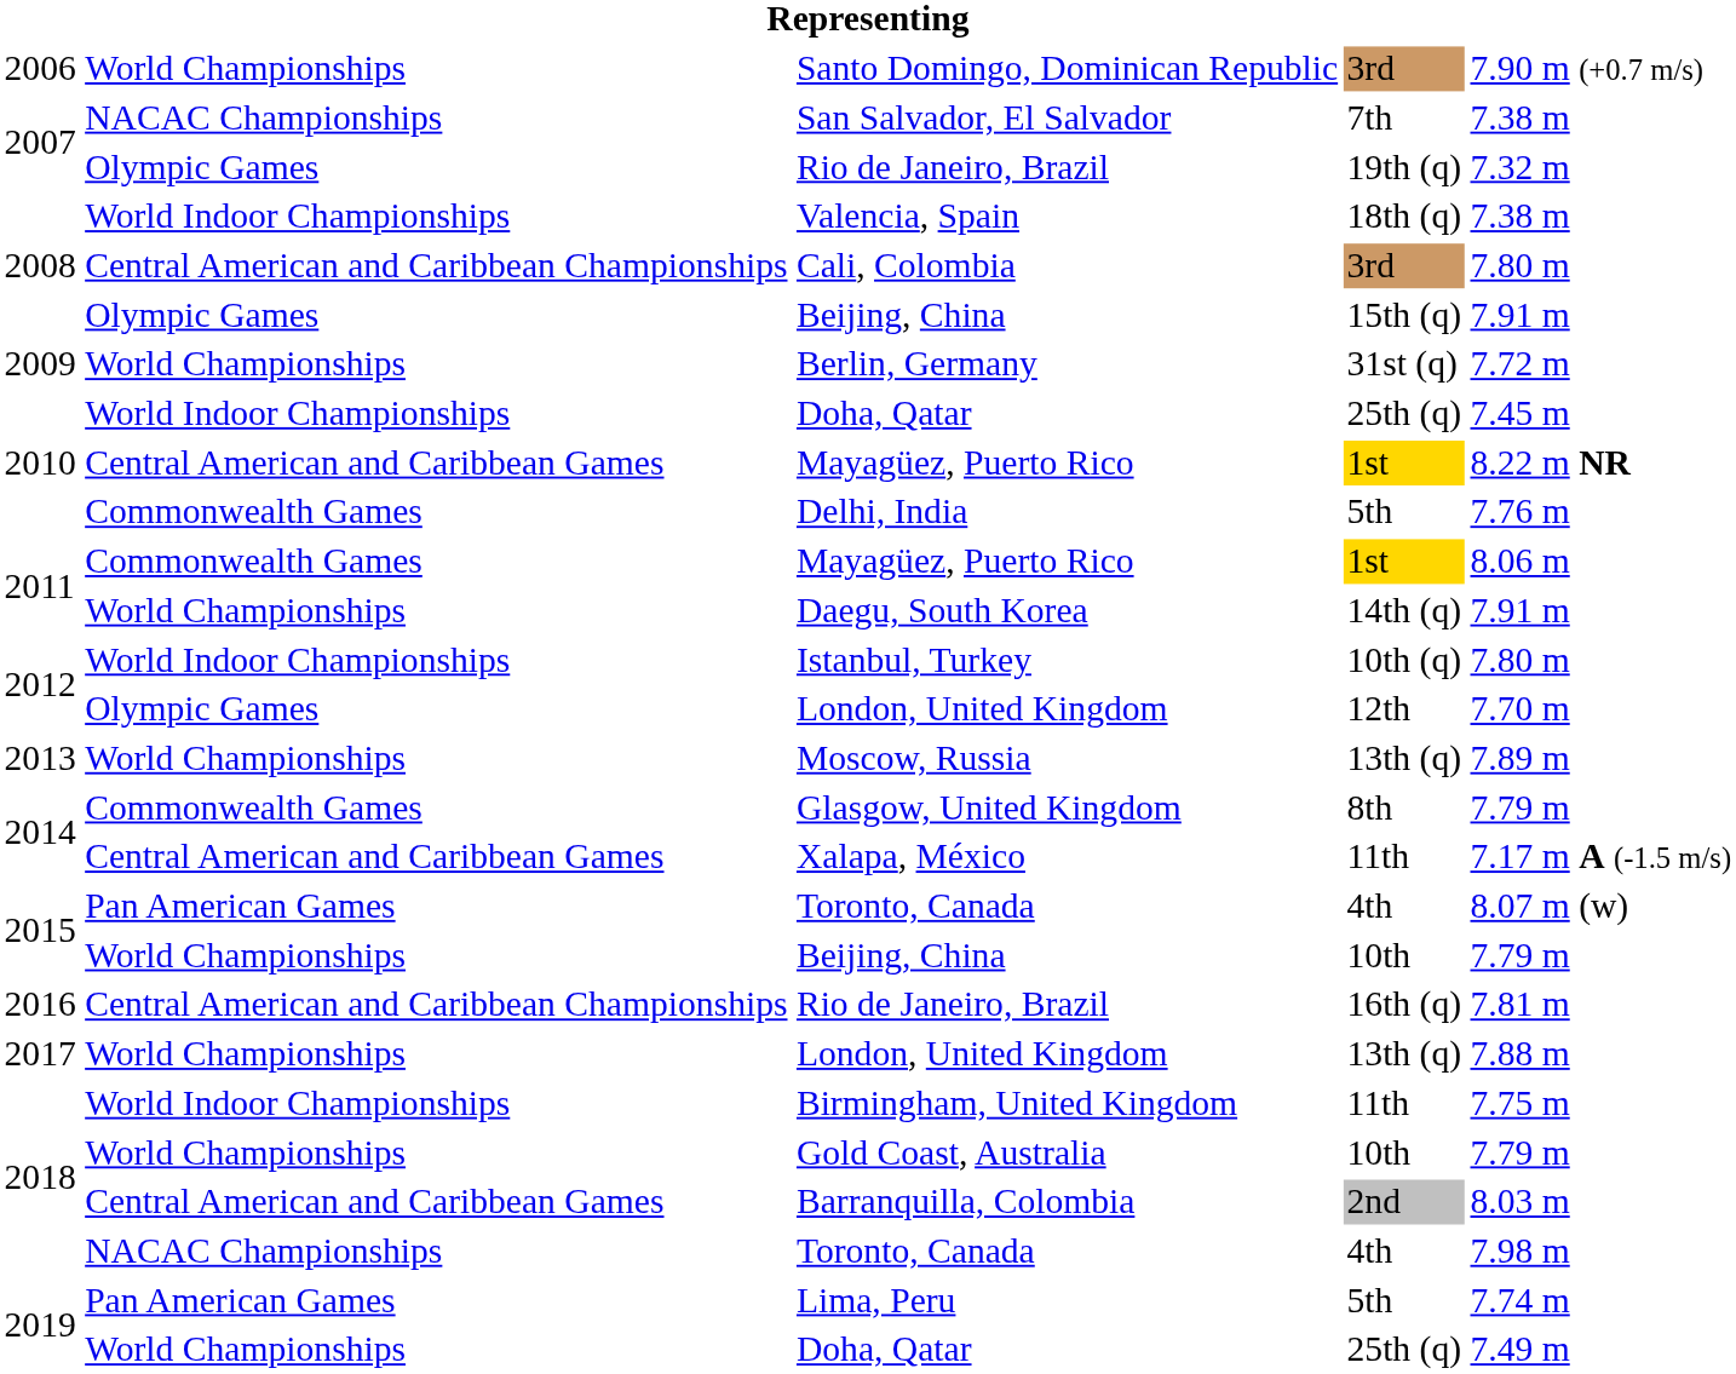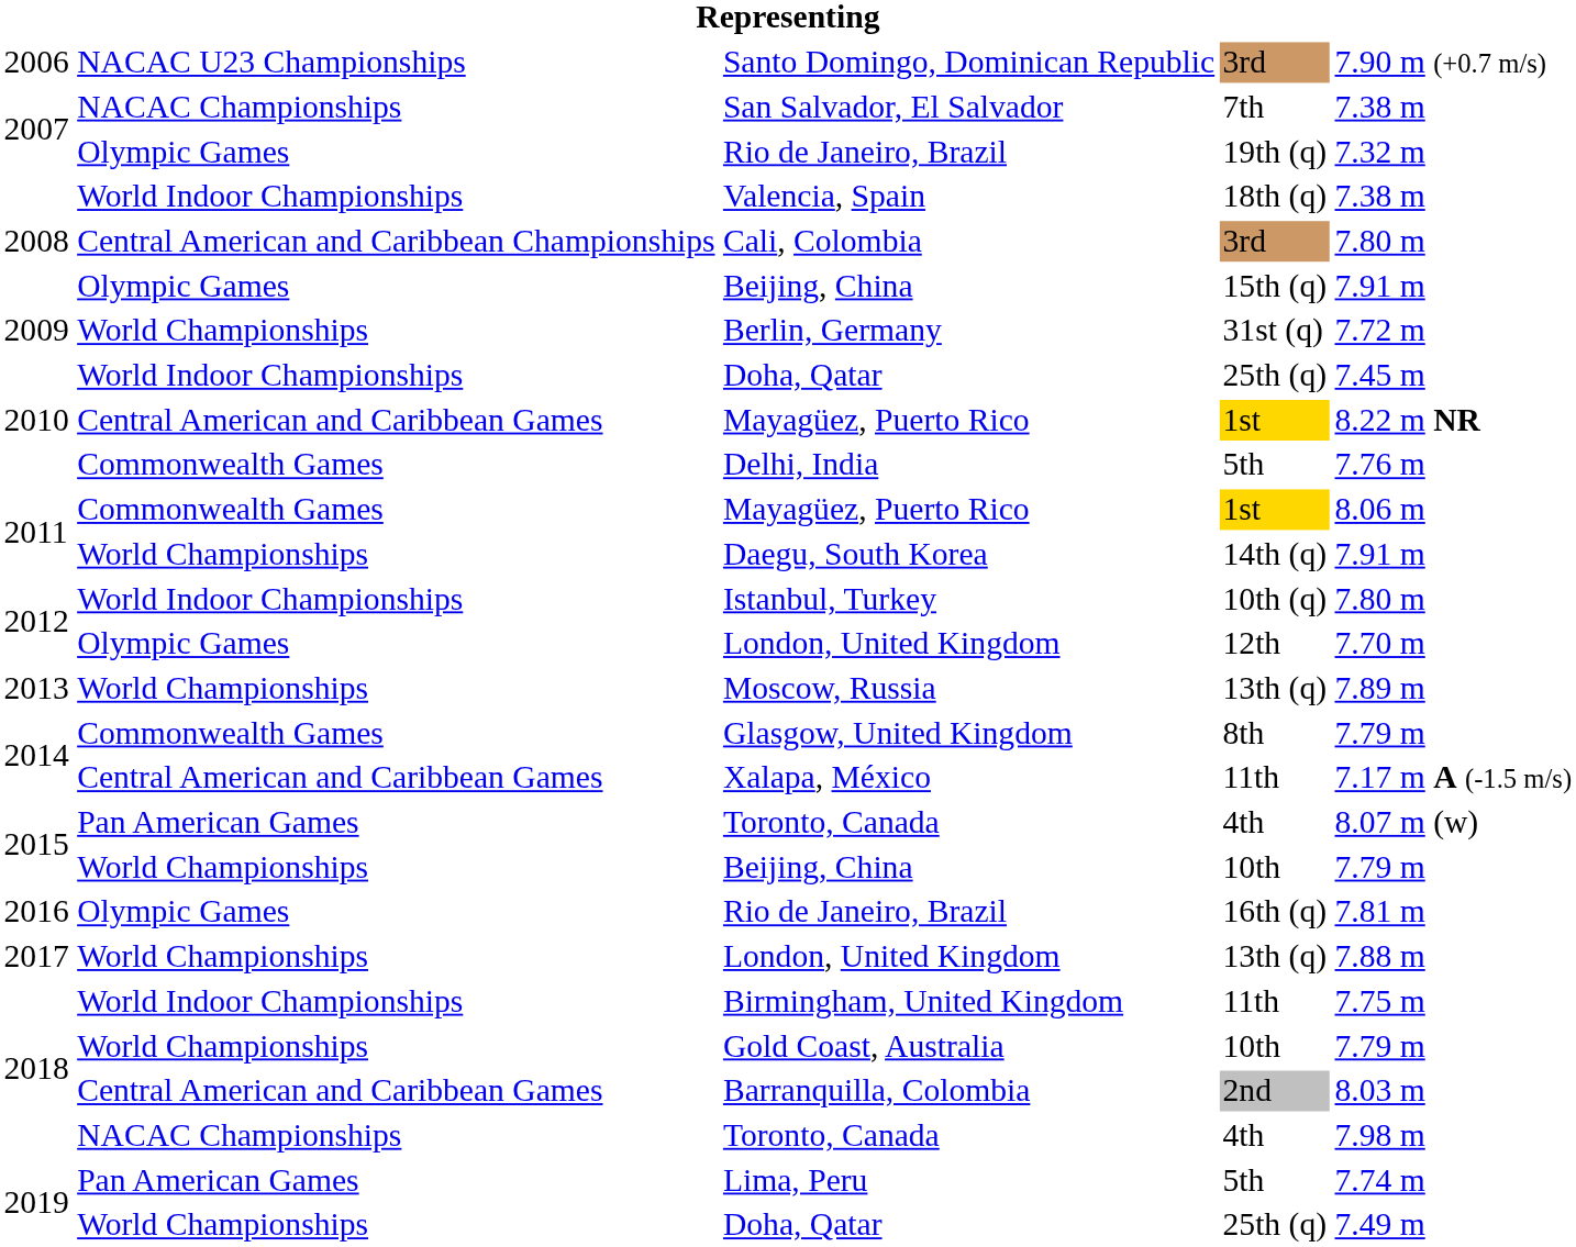Santo Domingo, Dominican Republic | column 2: World Championships -> NACAC U23 Championships
2016 / Rio de Janeiro, Brazil | column 2: Central American and Caribbean Championships -> Olympic Games
